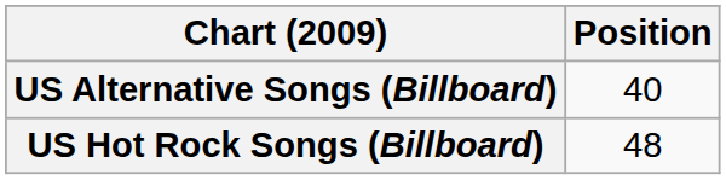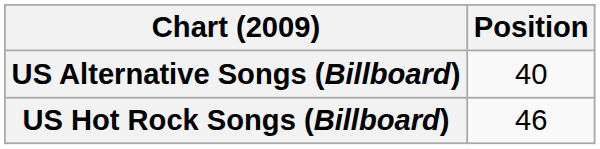US Hot Rock Songs (Billboard) | Position: 48 -> 46
